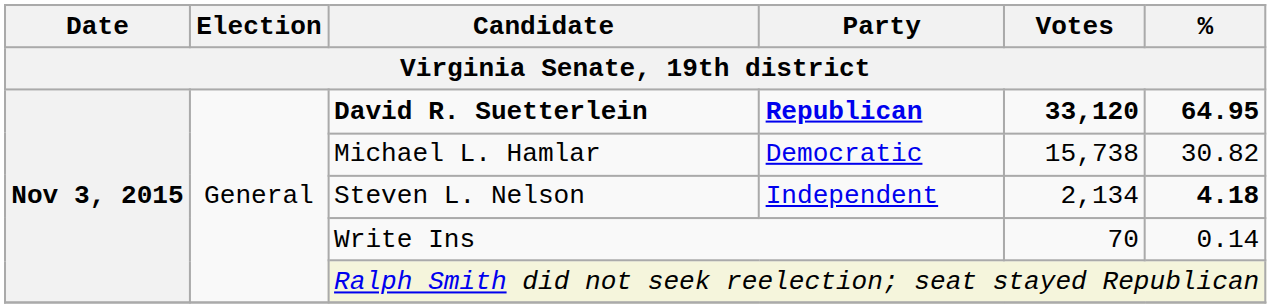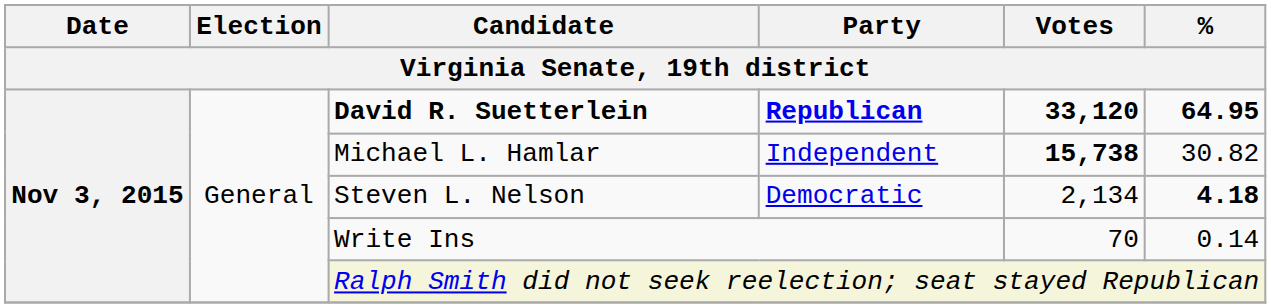Michael L. Hamlar | Party: Democratic -> Independent
Michael L. Hamlar | Votes: normal -> bold
Steven L. Nelson | Party: Independent -> Democratic
